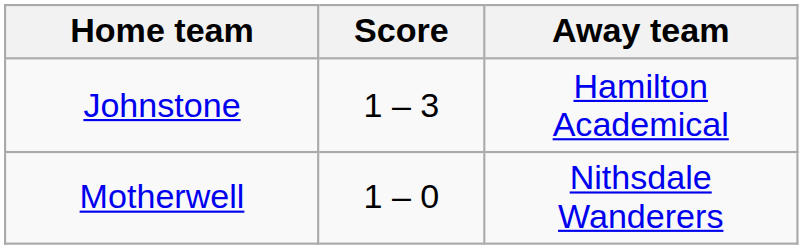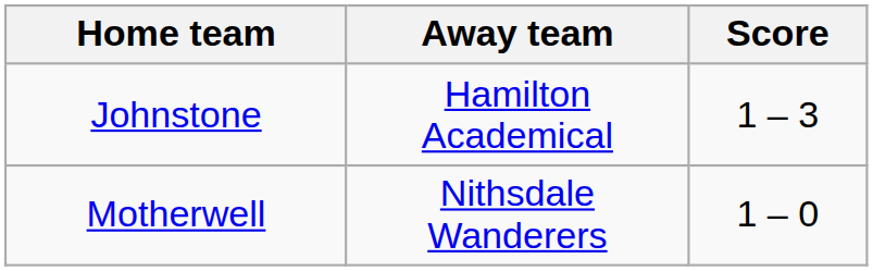columns swapped: Score <-> Away team
